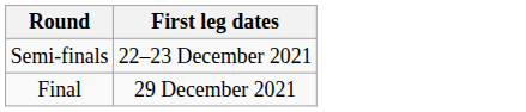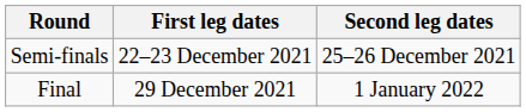+ column: Second leg dates | 25–26 December 2021 | 1 January 2022
